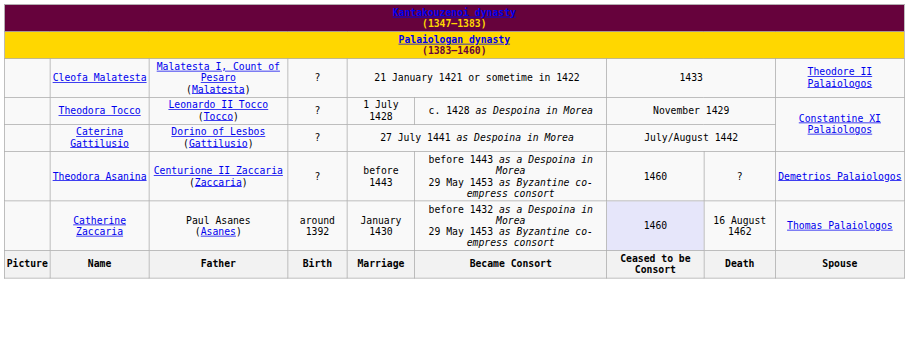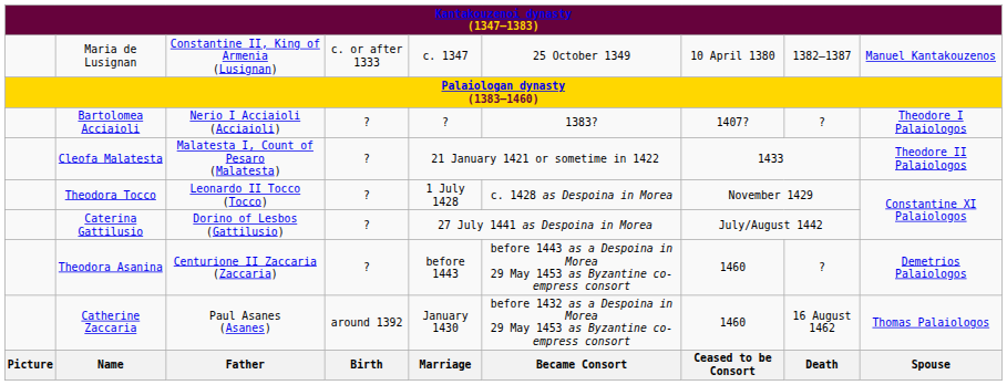+ row: Maria de Lusignan | Constantine II, King of Armenia (Lusignan) | c. or after 1333 | c. 1347 | 25 October 1349 | 10 April 1380 | 1382–1387 | Manuel Kantakouzenos
+ row: Bartolomea Acciaioli | Nerio I Acciaioli (Acciaioli) | ? | ? | 1383? | 1407? | ? | Theodore I Palaiologos
Catherine Zaccaria | column 7: lavender background -> no background
